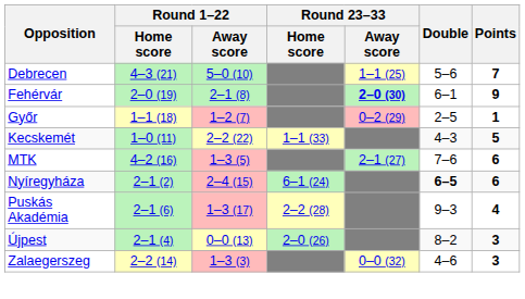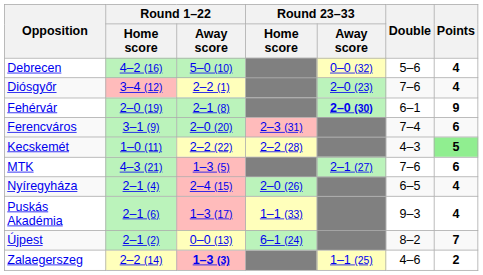Debrecen | Round 1–22 / Home score: 4–3 (21) -> 4–2 (16)
Debrecen | Round 23–33 / Away score: 1–1 (25) -> 0–0 (32)
Debrecen | Points: 7 -> 4
+ row: Diósgyőr | 3–4 (12) | 2–2 (1) | 2–0 (23) | 7–6 | 4
+ row: Ferencváros | 3–1 (9) | 2–0 (20) | 2–3 (31) | 7–4 | 6
- row: Győr | 1–1 (18) | 1–2 (7) | 0–2 (29) | 2–5 | 1
Kecskemét | Round 23–33 / Home score: 1–1 (33) -> 2–2 (28)
Kecskemét | Points: no background -> lightgreen background
MTK | Round 1–22 / Home score: 4–2 (16) -> 4–3 (21)
Nyíregyháza | Round 1–22 / Home score: 2–1 (2) -> 2–1 (4)
Nyíregyháza | Round 23–33 / Home score: 6–1 (24) -> 2–0 (26)
Nyíregyháza | Double: bold -> normal
Nyíregyháza | Points: 6 -> 4
Puskás Akadémia | Round 23–33 / Home score: 2–2 (28) -> 1–1 (33)
Újpest | Round 1–22 / Home score: 2–1 (4) -> 2–1 (2)
Újpest | Round 23–33 / Home score: 2–0 (26) -> 6–1 (24)
Újpest | Points: 3 -> 7
Zalaegerszeg | Round 1–22 / Away score: normal -> bold
Zalaegerszeg | Round 23–33 / Away score: 0–0 (32) -> 1–1 (25)
Zalaegerszeg | Points: 3 -> 2
